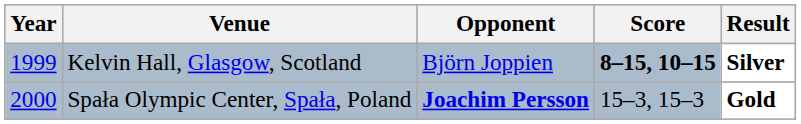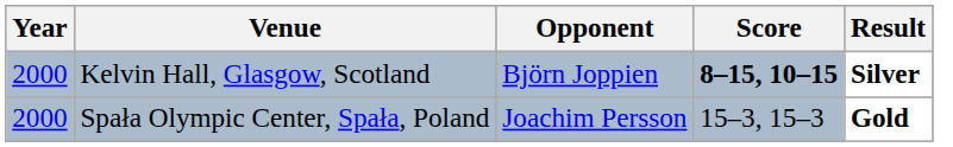Kelvin Hall, Glasgow, Scotland | Year: 1999 -> 2000
Spała Olympic Center, Spała, Poland | Opponent: bold -> normal
